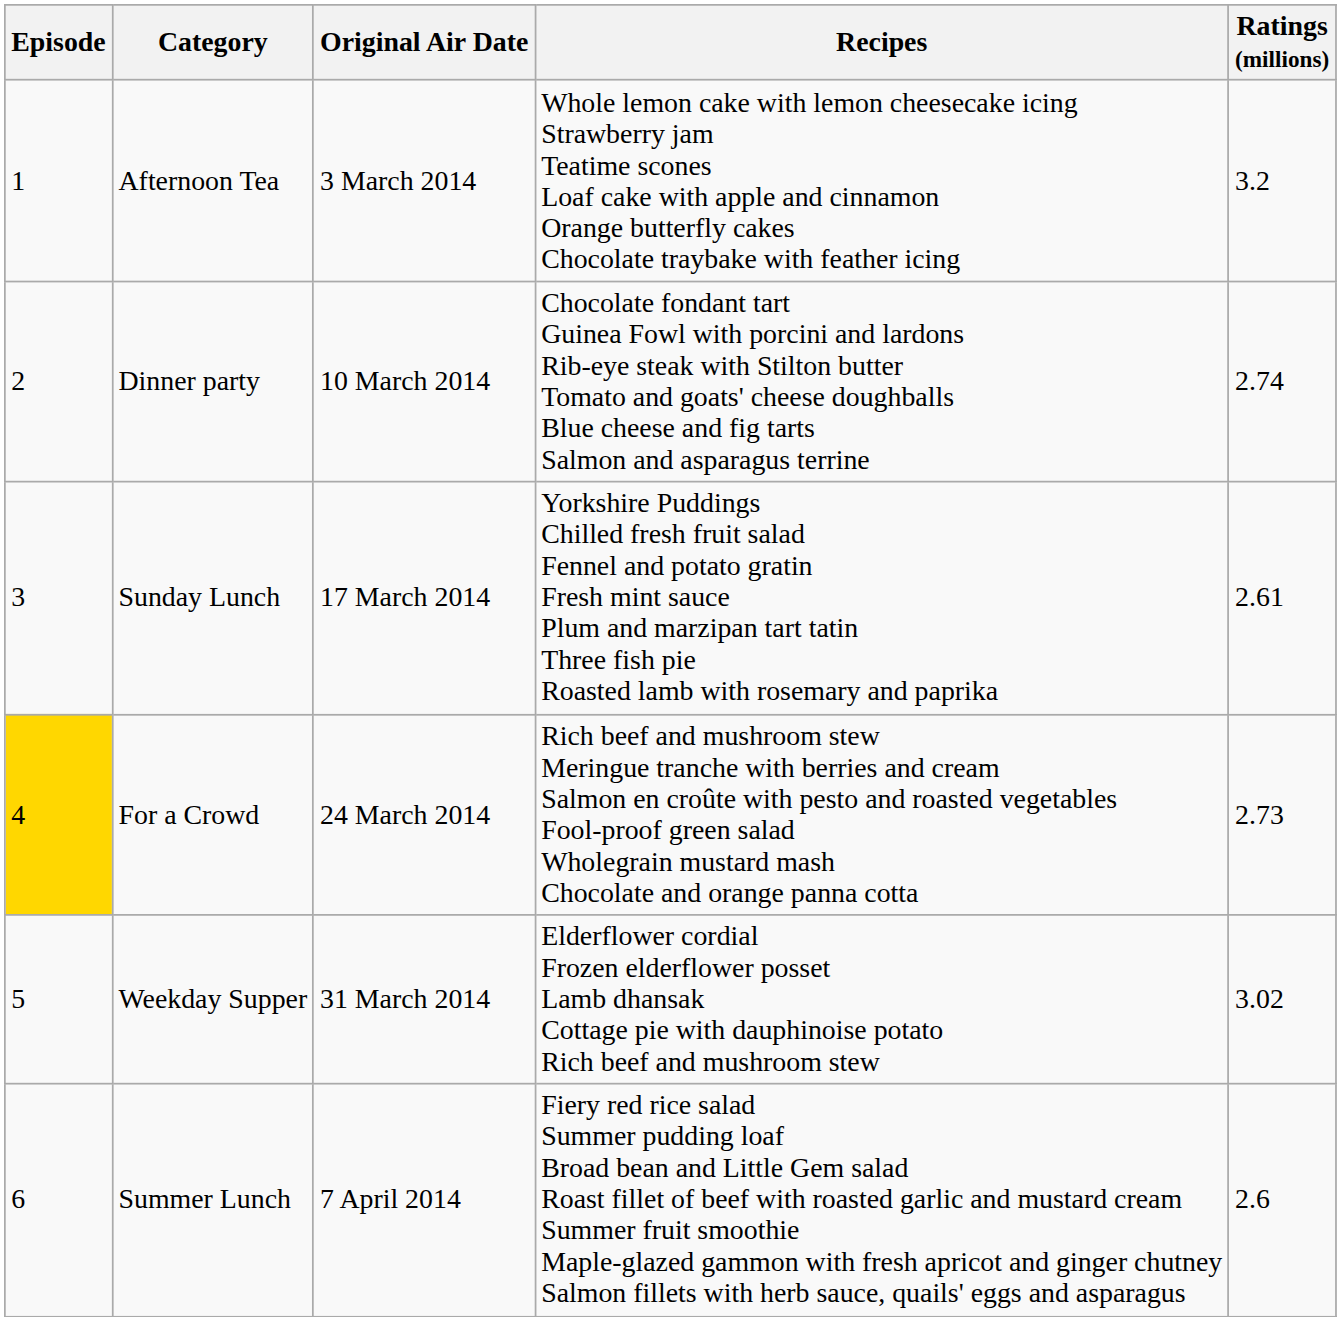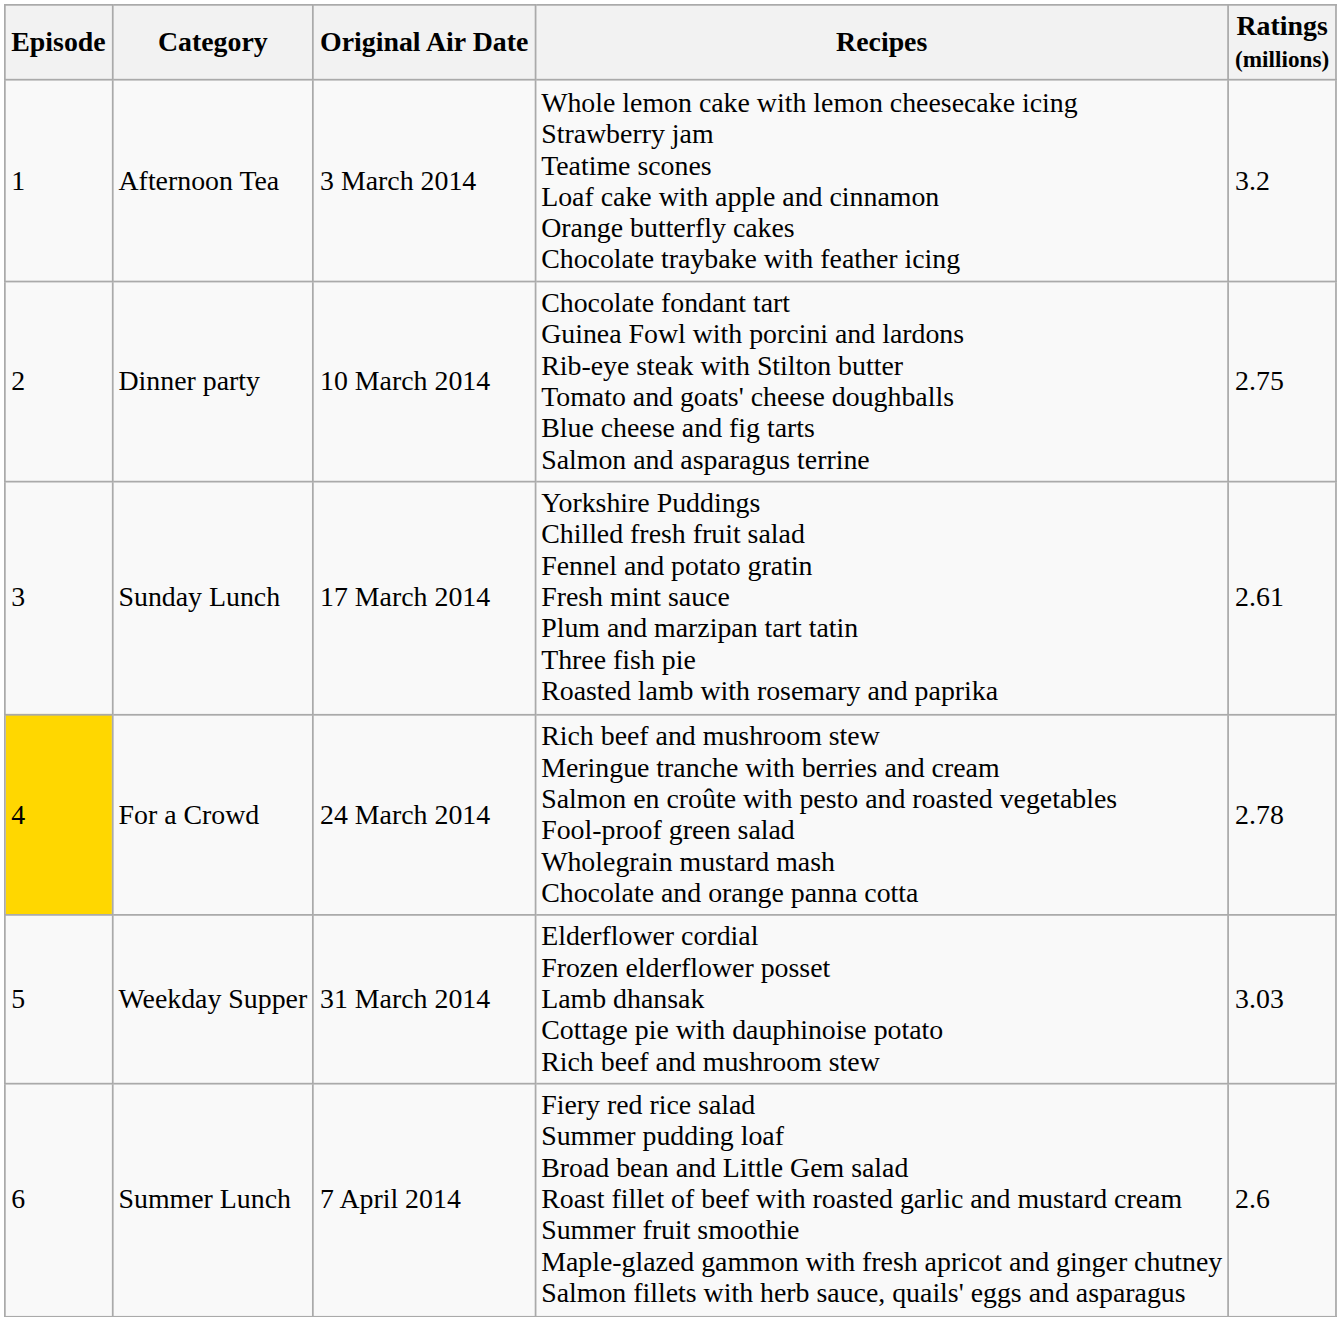Dinner party | Ratings (millions): 2.74 -> 2.75
For a Crowd | Ratings (millions): 2.73 -> 2.78
Weekday Supper | Ratings (millions): 3.02 -> 3.03
